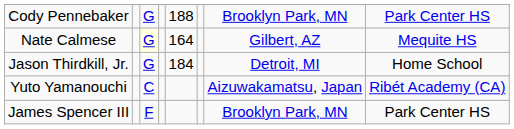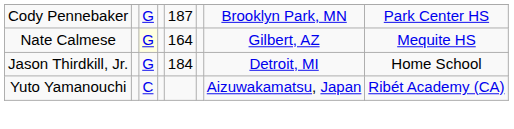Cody Pennebaker | column 5: 188 -> 187
- row: James Spencer III | F | Brooklyn Park, MN | Park Center HS
